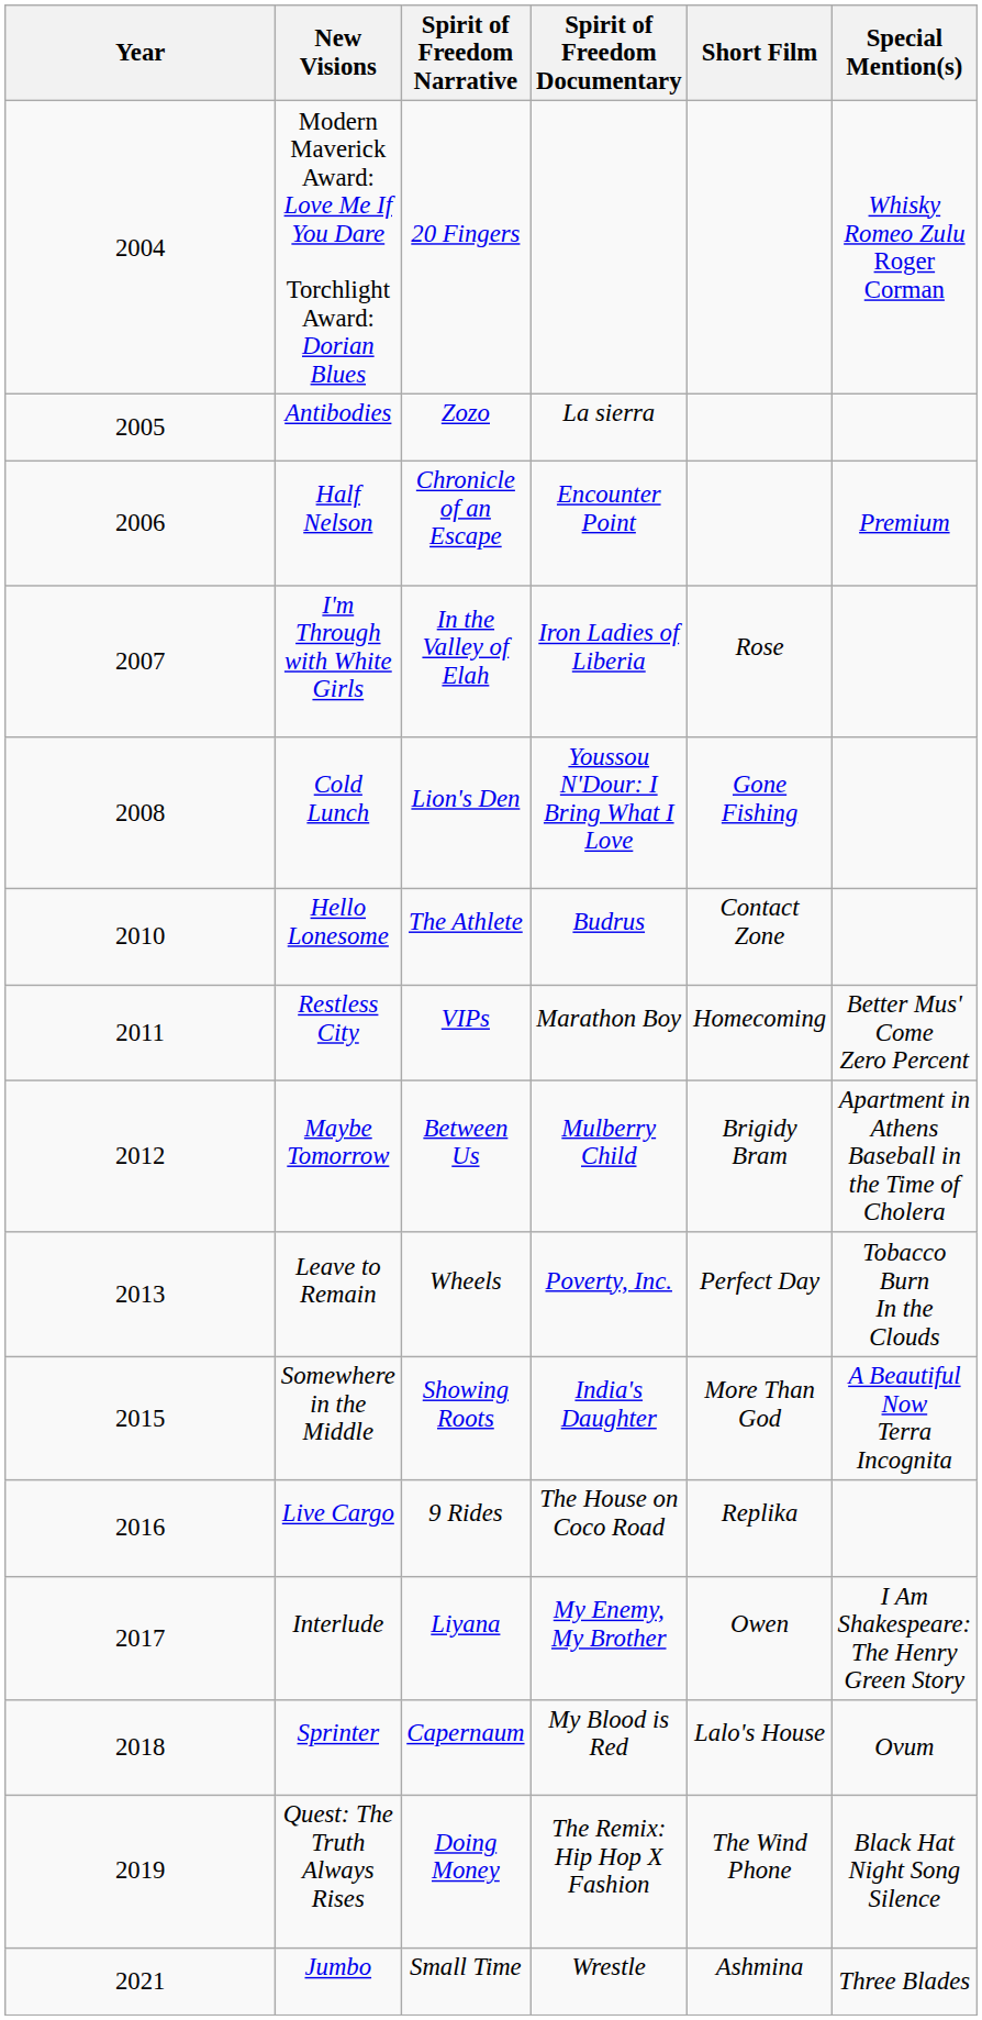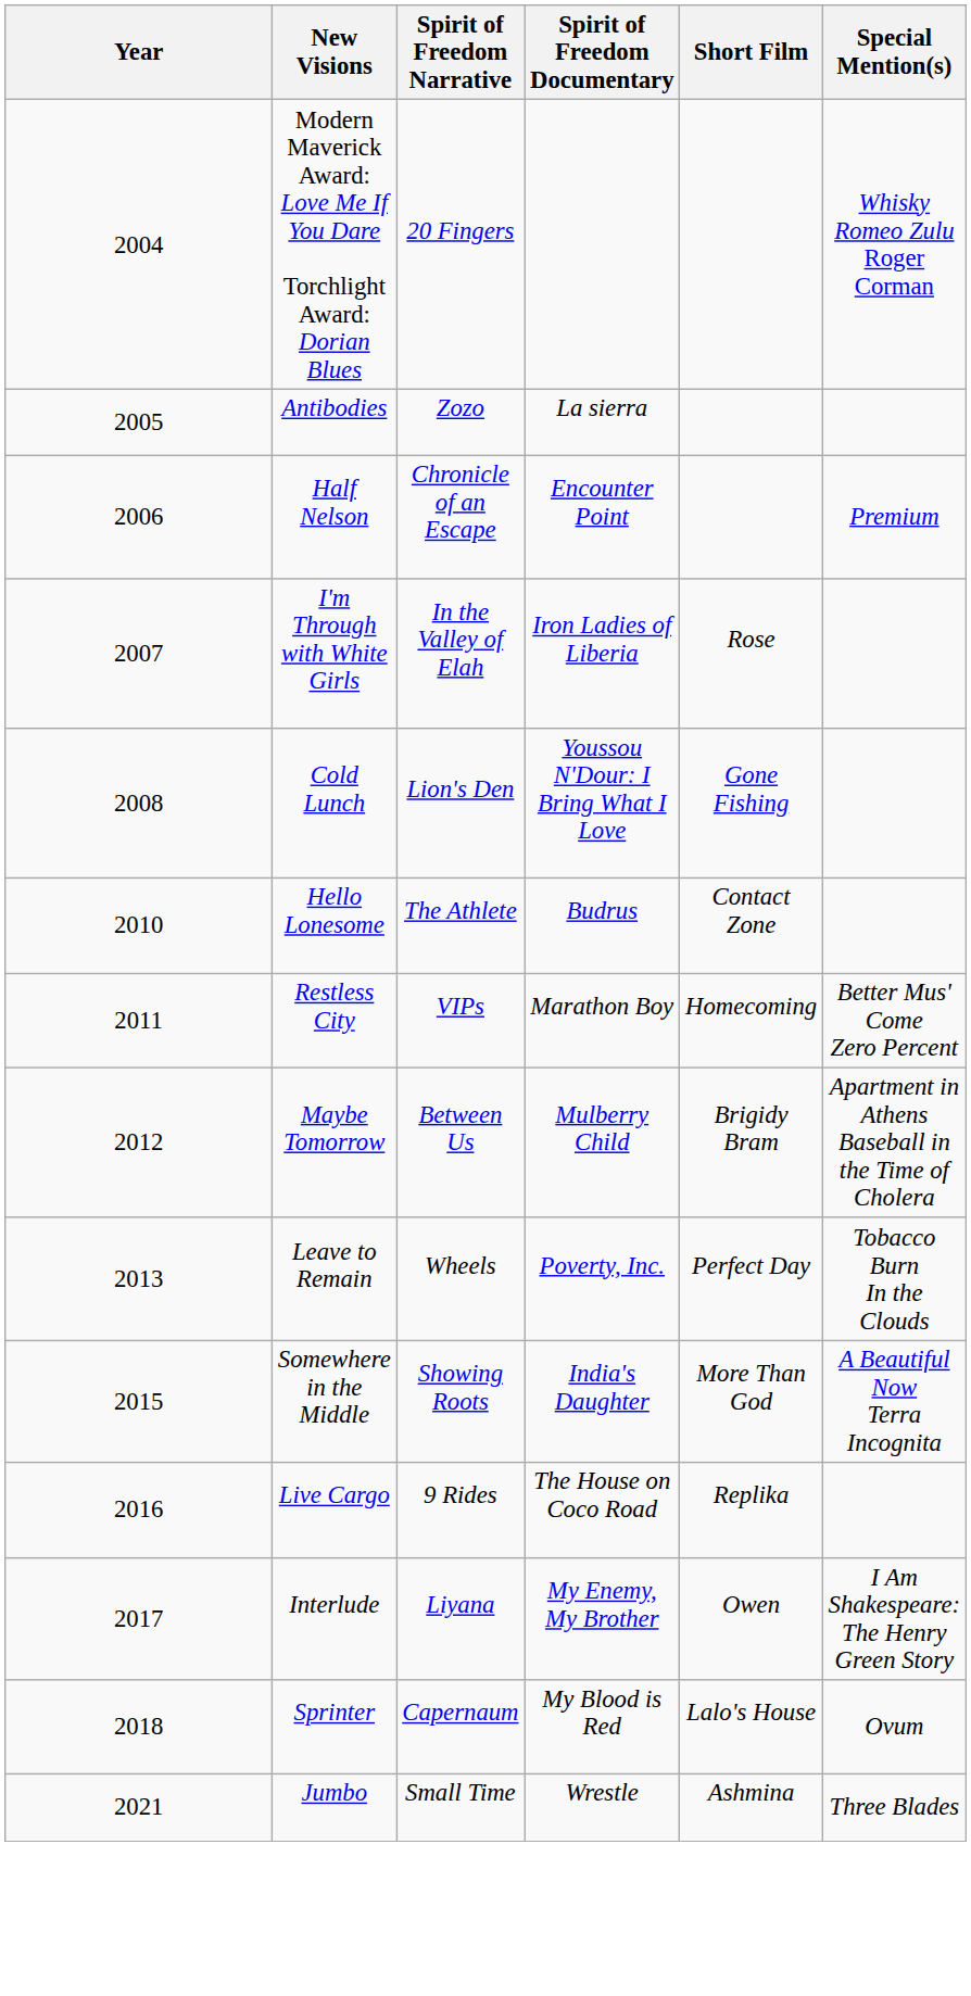- row: 2019 | Quest: The Truth Always Rises | Doing Money | The Remix: Hip Hop X Fashion | The Wind Phone | Black Hat Night Song Silence
